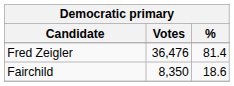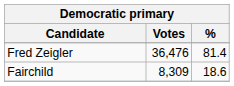Fairchild | Votes: 8,350 -> 8,309
